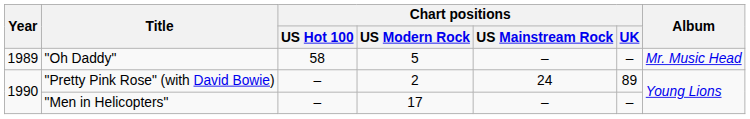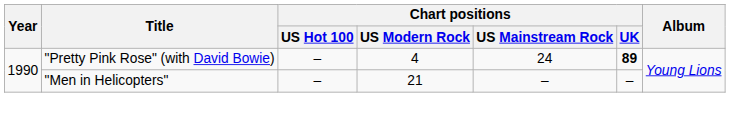- row: 1989 | "Oh Daddy" | 58 | 5 | – | – | Mr. Music Head
"Pretty Pink Rose" (with David Bowie) | Chart positions / US Modern Rock: 2 -> 4
"Pretty Pink Rose" (with David Bowie) | Chart positions / UK: normal -> bold
"Men in Helicopters" | Chart positions / US Modern Rock: 17 -> 21
